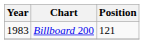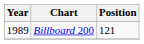Billboard 200 | Year: 1983 -> 1989
